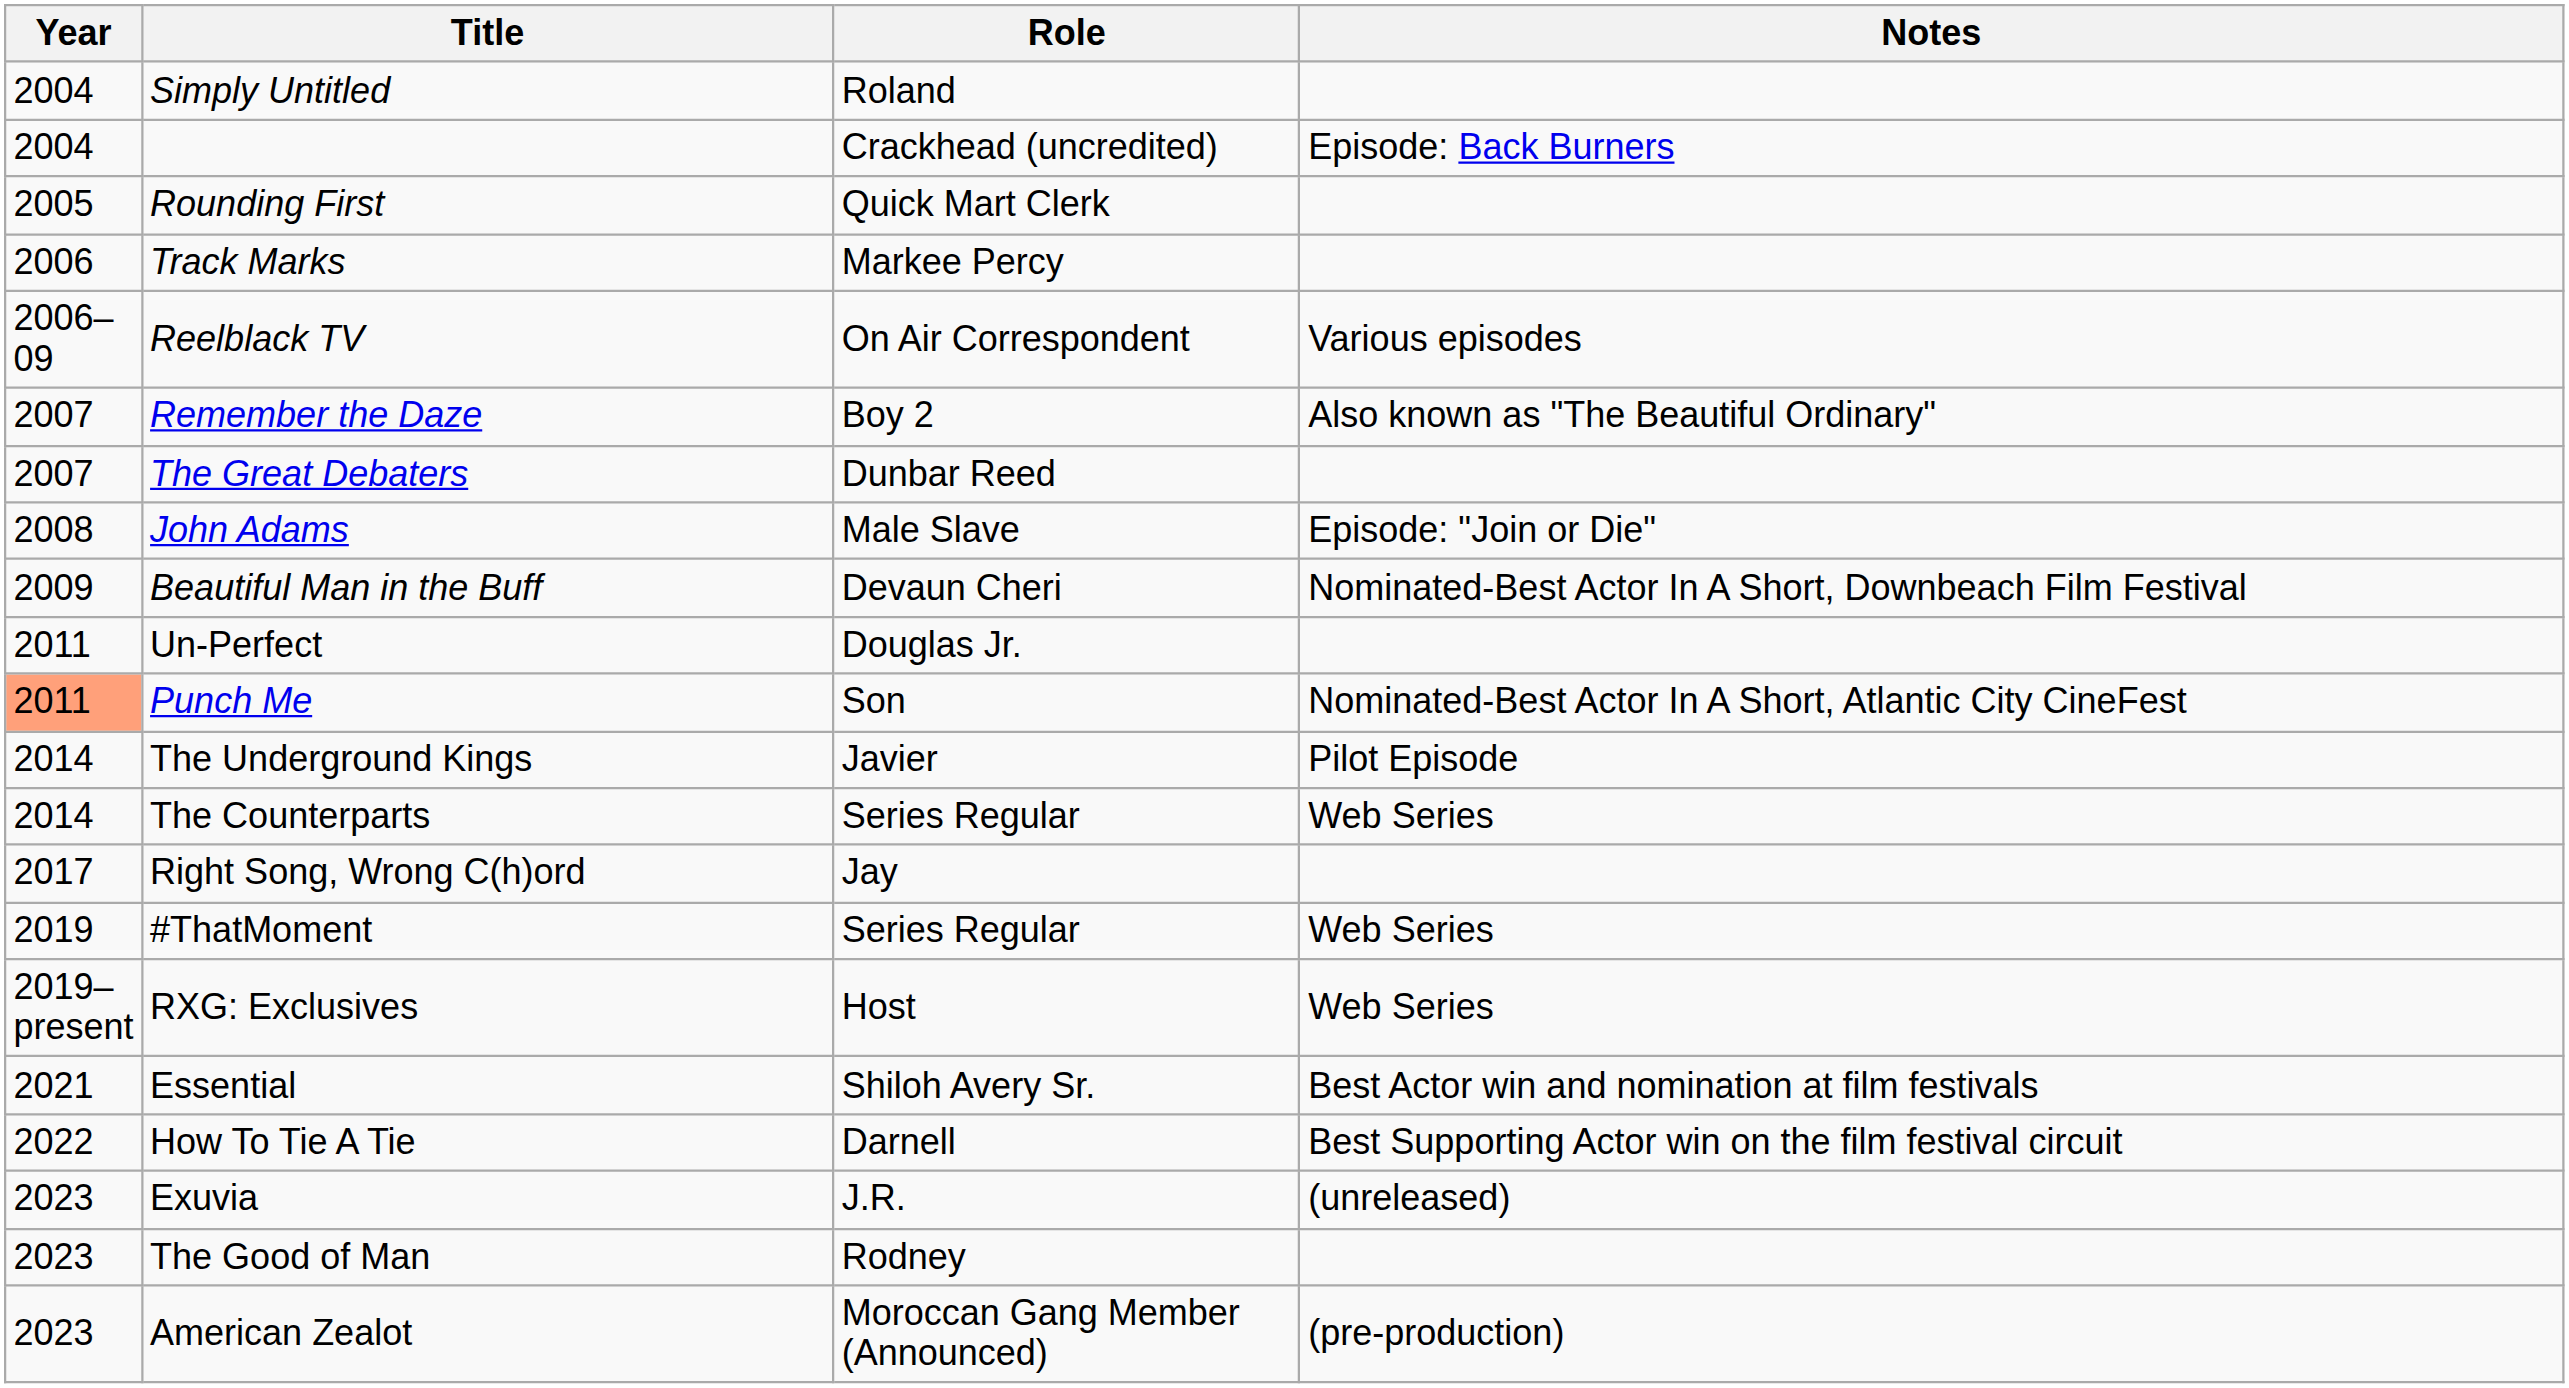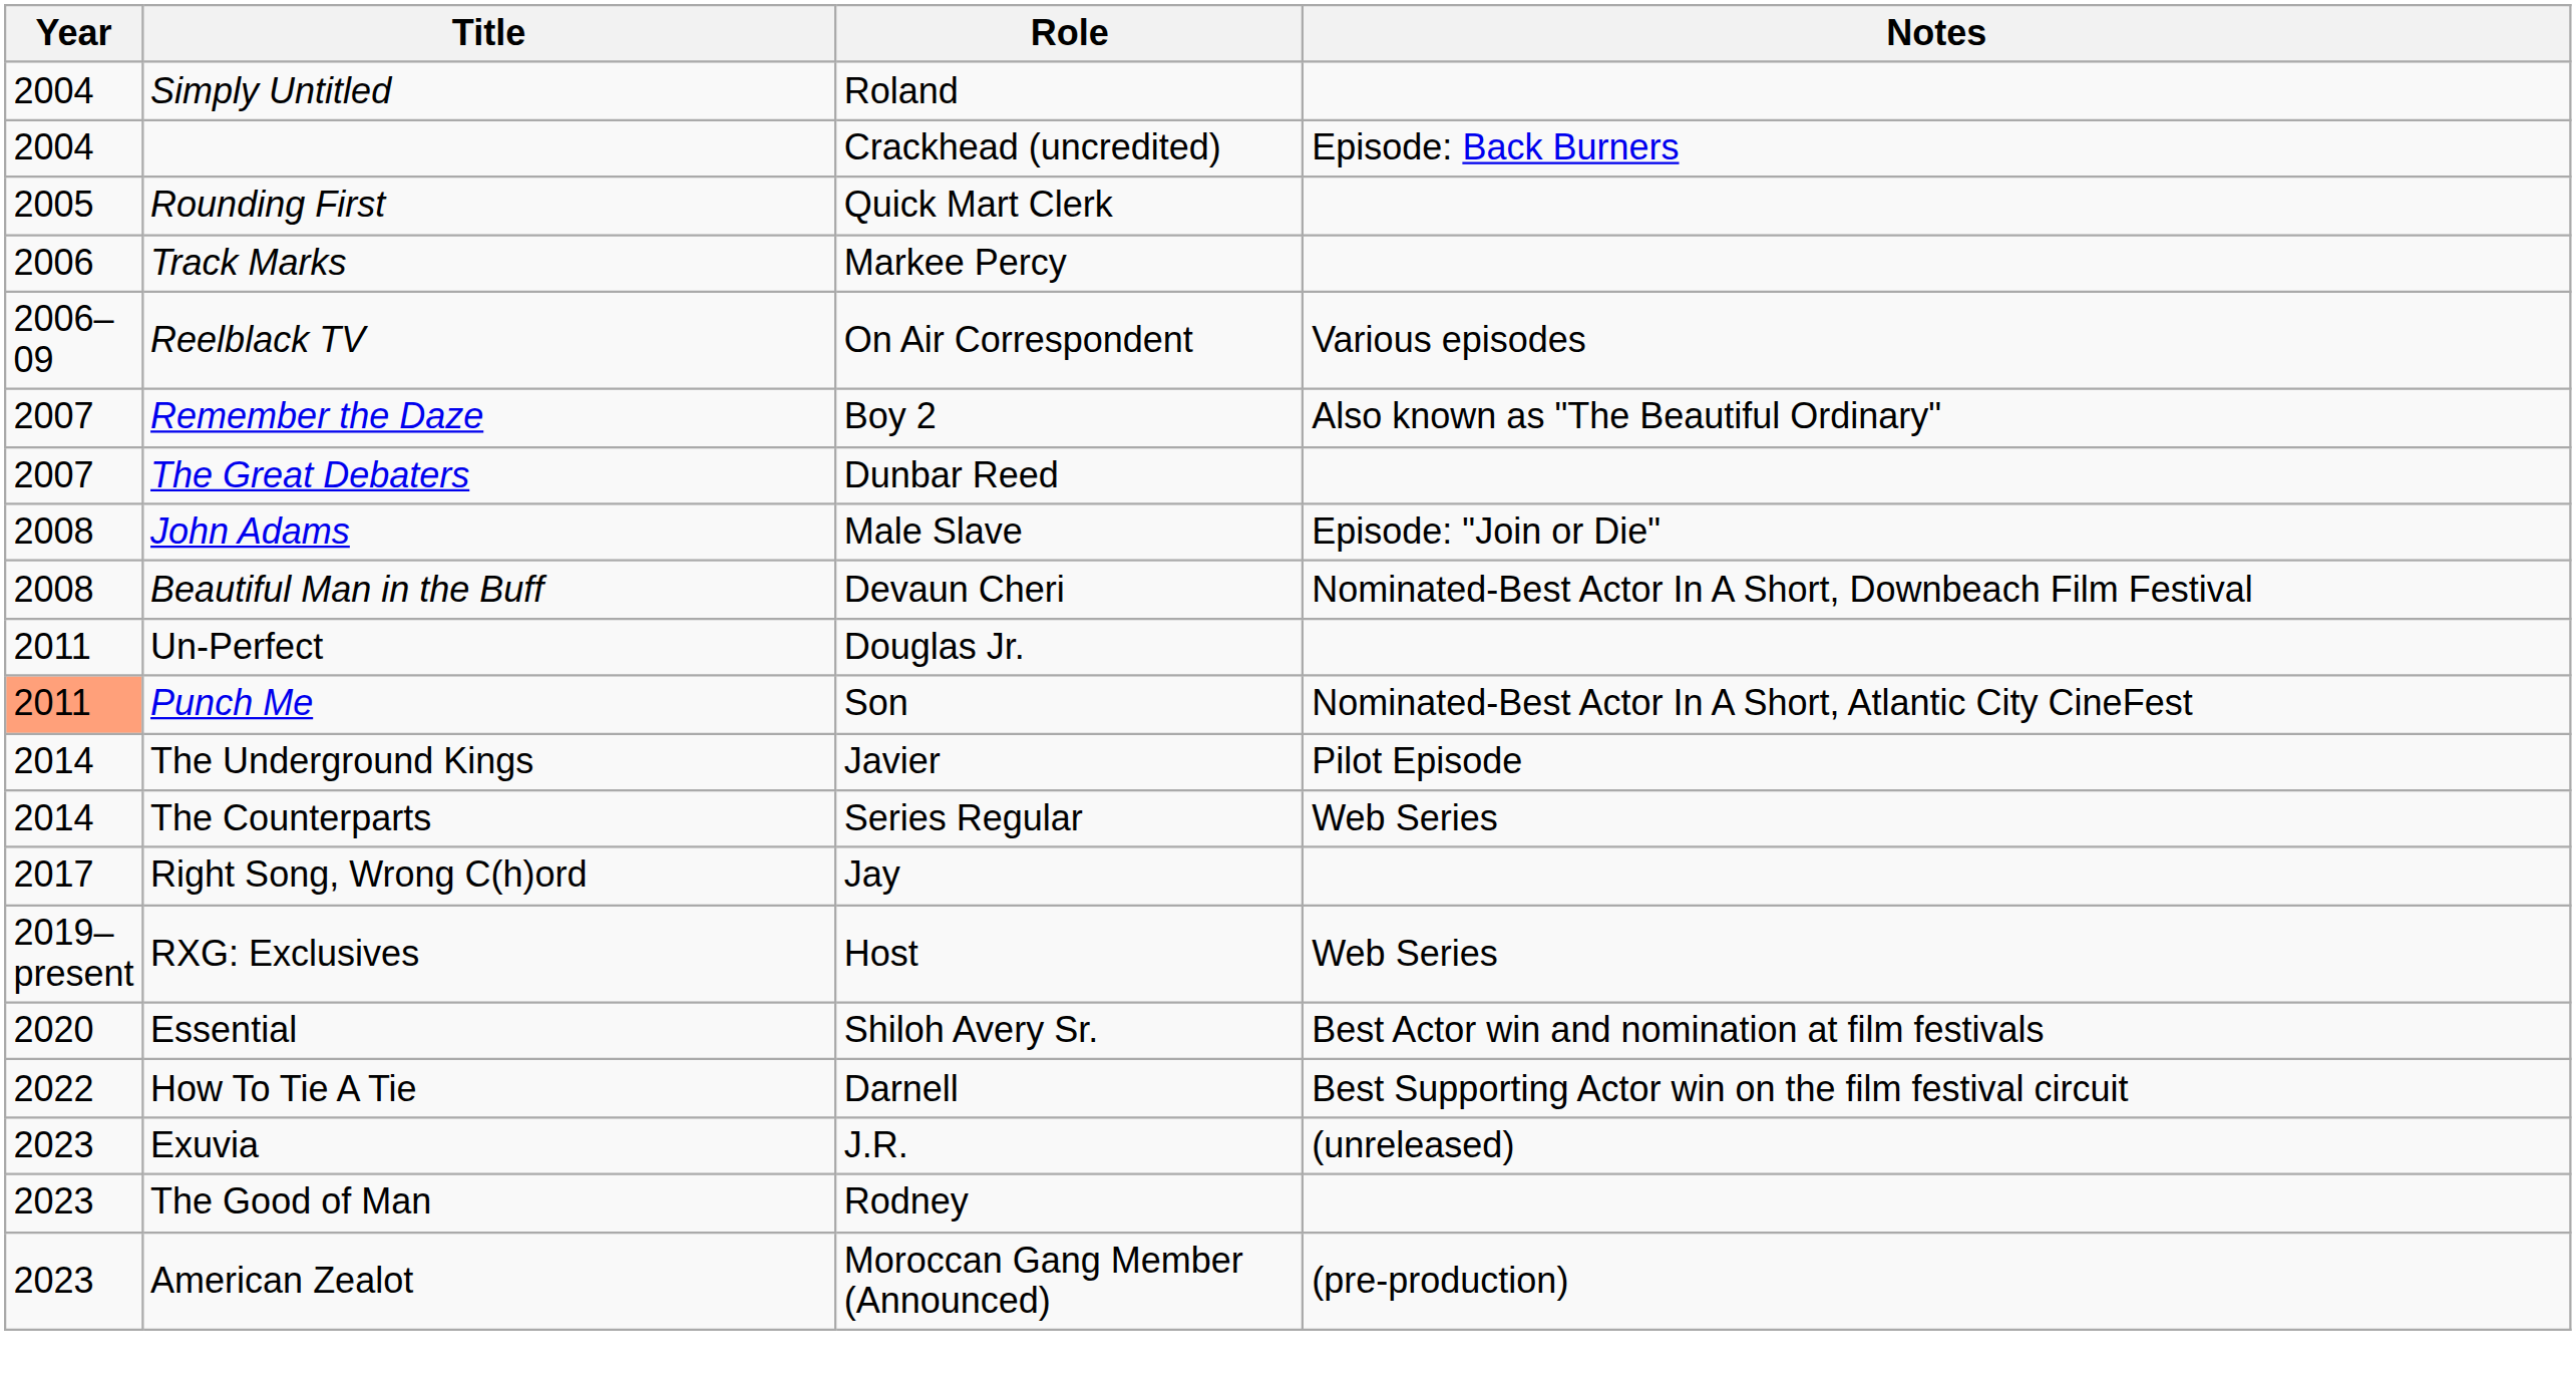Beautiful Man in the Buff | Year: 2009 -> 2008
- row: 2019 | #ThatMoment | Series Regular | Web Series
Essential | Year: 2021 -> 2020
